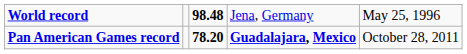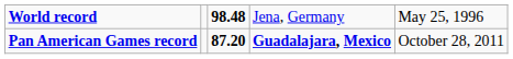Pan American Games record | column 3: 78.20 -> 87.20
